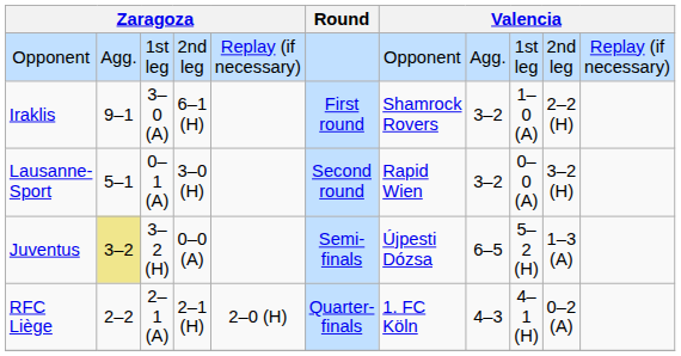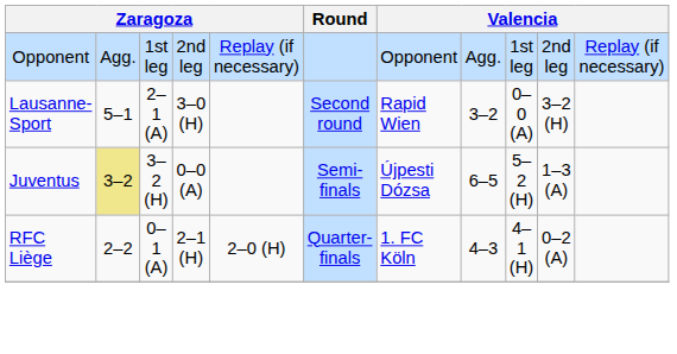- row: Iraklis | 9–1 | 3–0 (A) | 6–1 (H) | First round | Shamrock Rovers | 3–2 | 1–0 (A) | 2–2 (H)
Lausanne-Sport | column 3: 0–1 (A) -> 2–1 (A)
RFC Liège | column 3: 2–1 (A) -> 0–1 (A)
